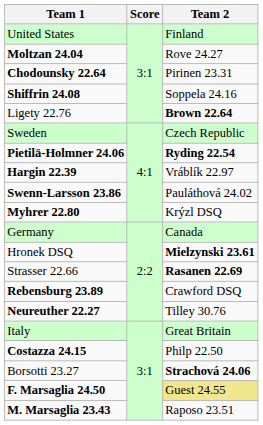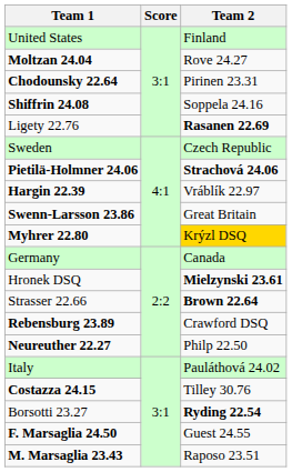Ligety 22.76 | Team 2: Brown 22.64 -> Rasanen 22.69
Pietilä-Holmner 24.06 | Team 2: Ryding 22.54 -> Strachová 24.06
Swenn-Larsson 23.86 | Team 2: Pauláthová 24.02 -> Great Britain
Myhrer 22.80 | Team 2: no background -> gold background
Strasser 22.66 | Team 2: Rasanen 22.69 -> Brown 22.64
Neureuther 22.27 | Team 2: Tilley 30.76 -> Philp 22.50
Italy | Team 2: Great Britain -> Pauláthová 24.02
Costazza 24.15 | Team 2: Philp 22.50 -> Tilley 30.76
Borsotti 23.27 | Team 2: Strachová 24.06 -> Ryding 22.54
F. Marsaglia 24.50 | Team 2: khaki background -> no background
